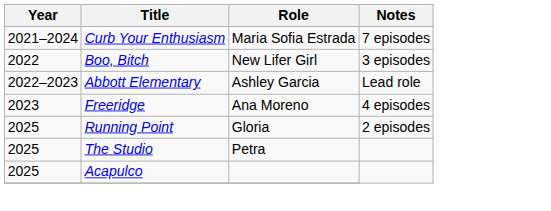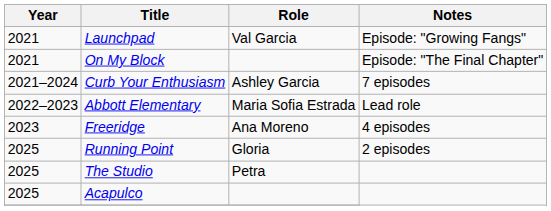+ row: 2021 | Launchpad | Val Garcia | Episode: "Growing Fangs"
+ row: 2021 | On My Block | Episode: "The Final Chapter"
Curb Your Enthusiasm | Role: Maria Sofia Estrada -> Ashley Garcia
- row: 2022 | Boo, Bitch | New Lifer Girl | 3 episodes
Abbott Elementary | Role: Ashley Garcia -> Maria Sofia Estrada
